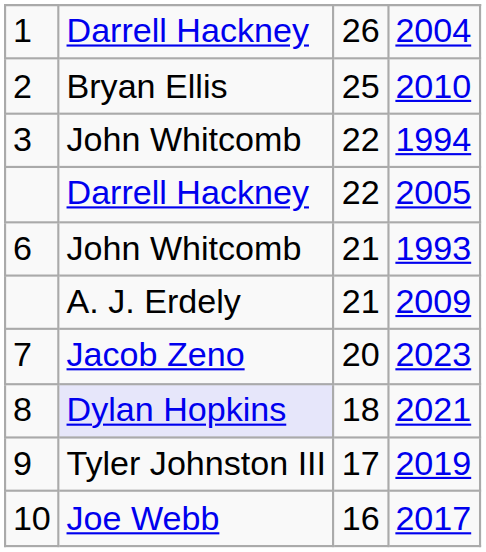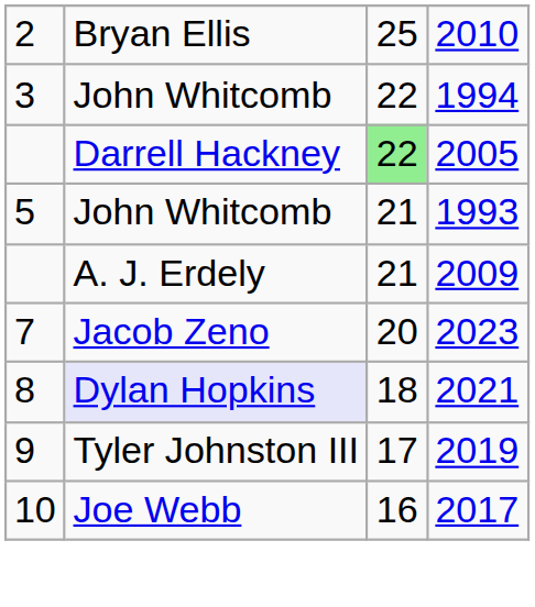- row: 1 | Darrell Hackney | 26 | 2004
2005 | column 3: no background -> lightgreen background
1993 | column 1: 6 -> 5
